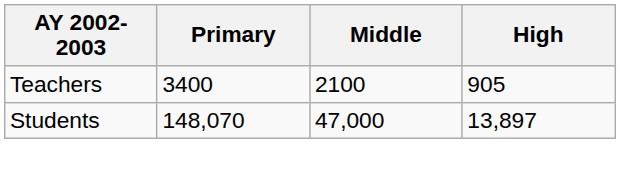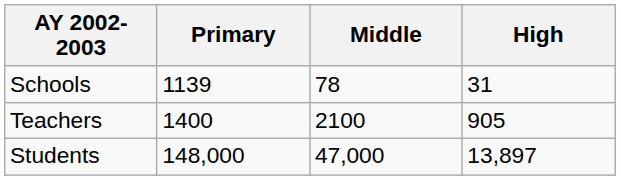+ row: Schools | 1139 | 78 | 31
Teachers | Primary: 3400 -> 1400
Students | Primary: 148,070 -> 148,000
